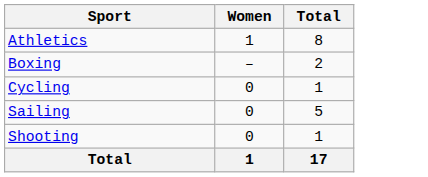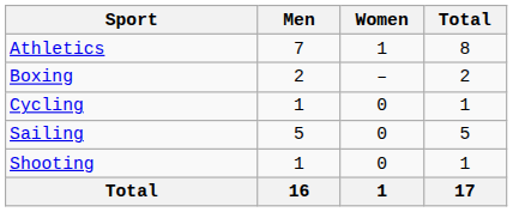+ column: Men | 7 | 2 | 1 | 5 | 1 | 16
